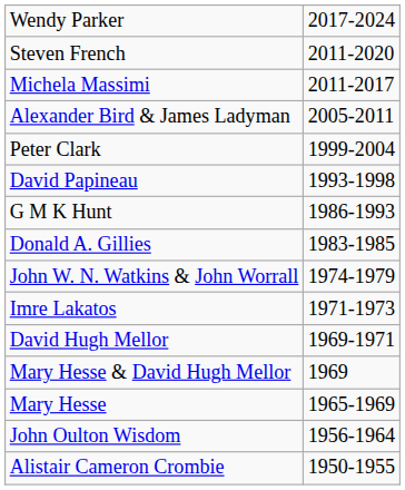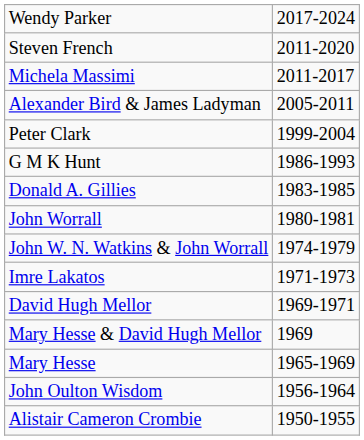- row: David Papineau | 1993-1998
+ row: John Worrall | 1980-1981
